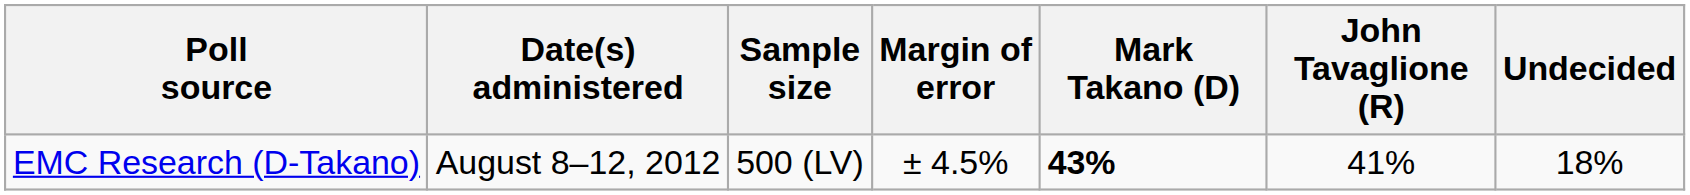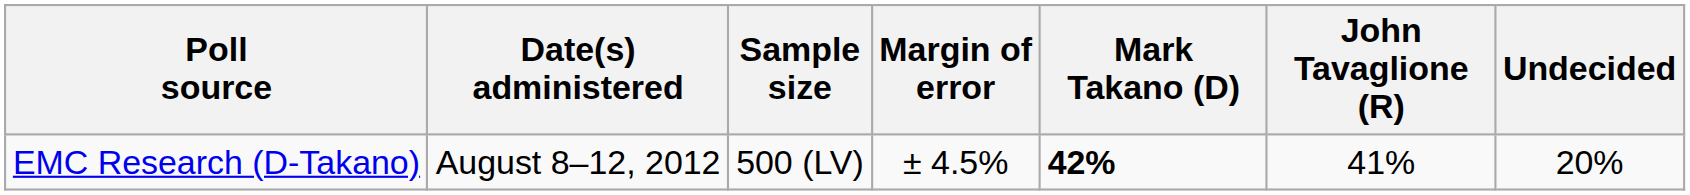EMC Research (D-Takano) | Mark Takano (D): 43% -> 42%
EMC Research (D-Takano) | Undecided: 18% -> 20%
